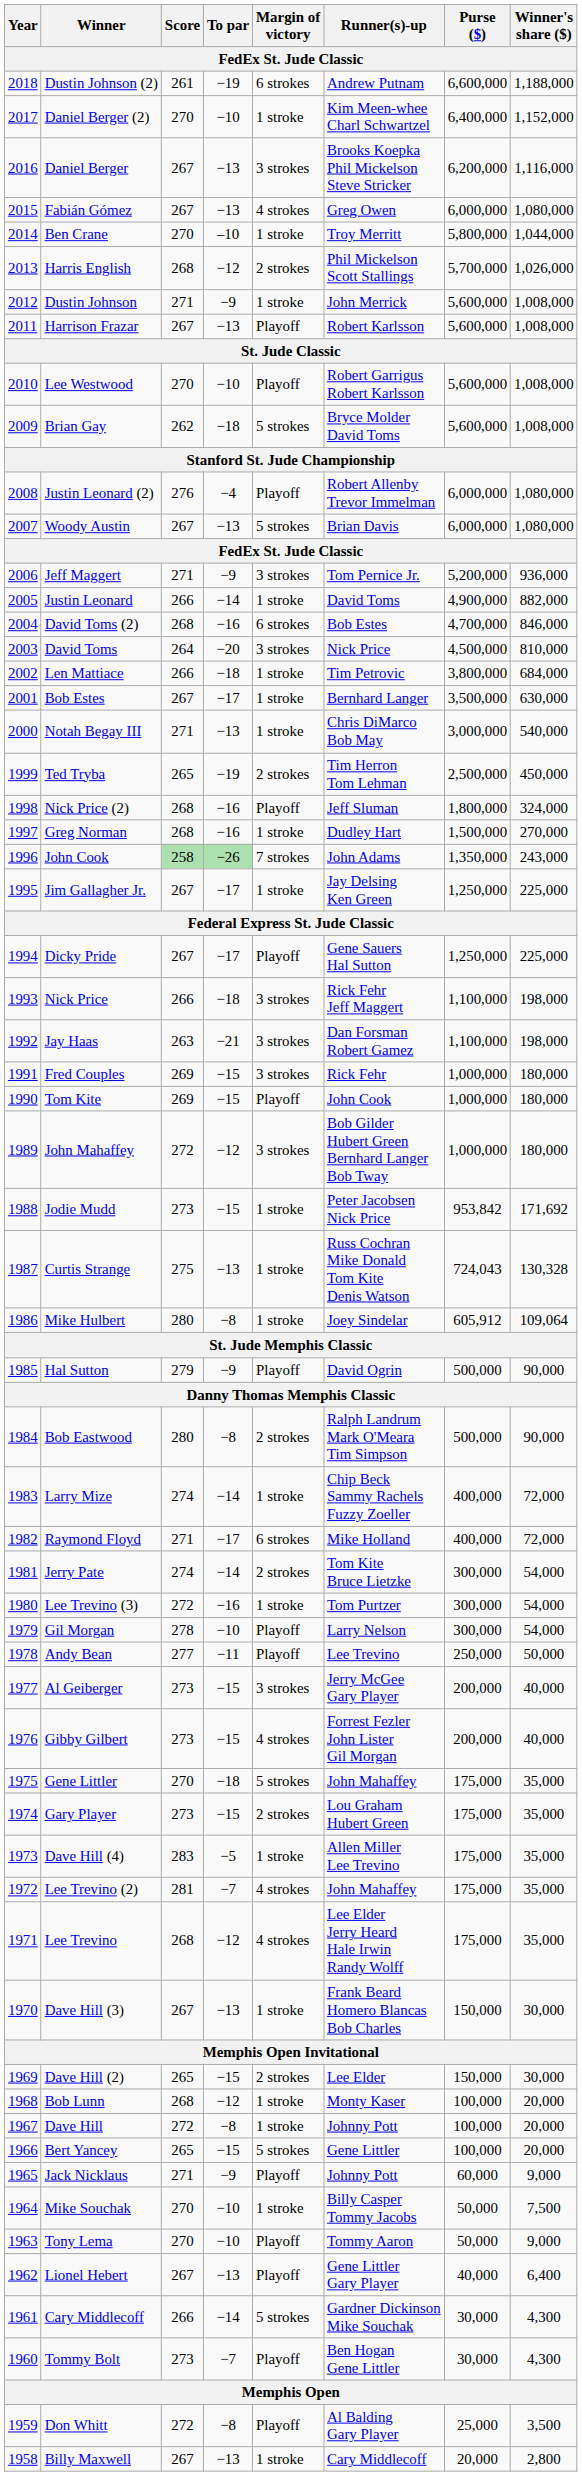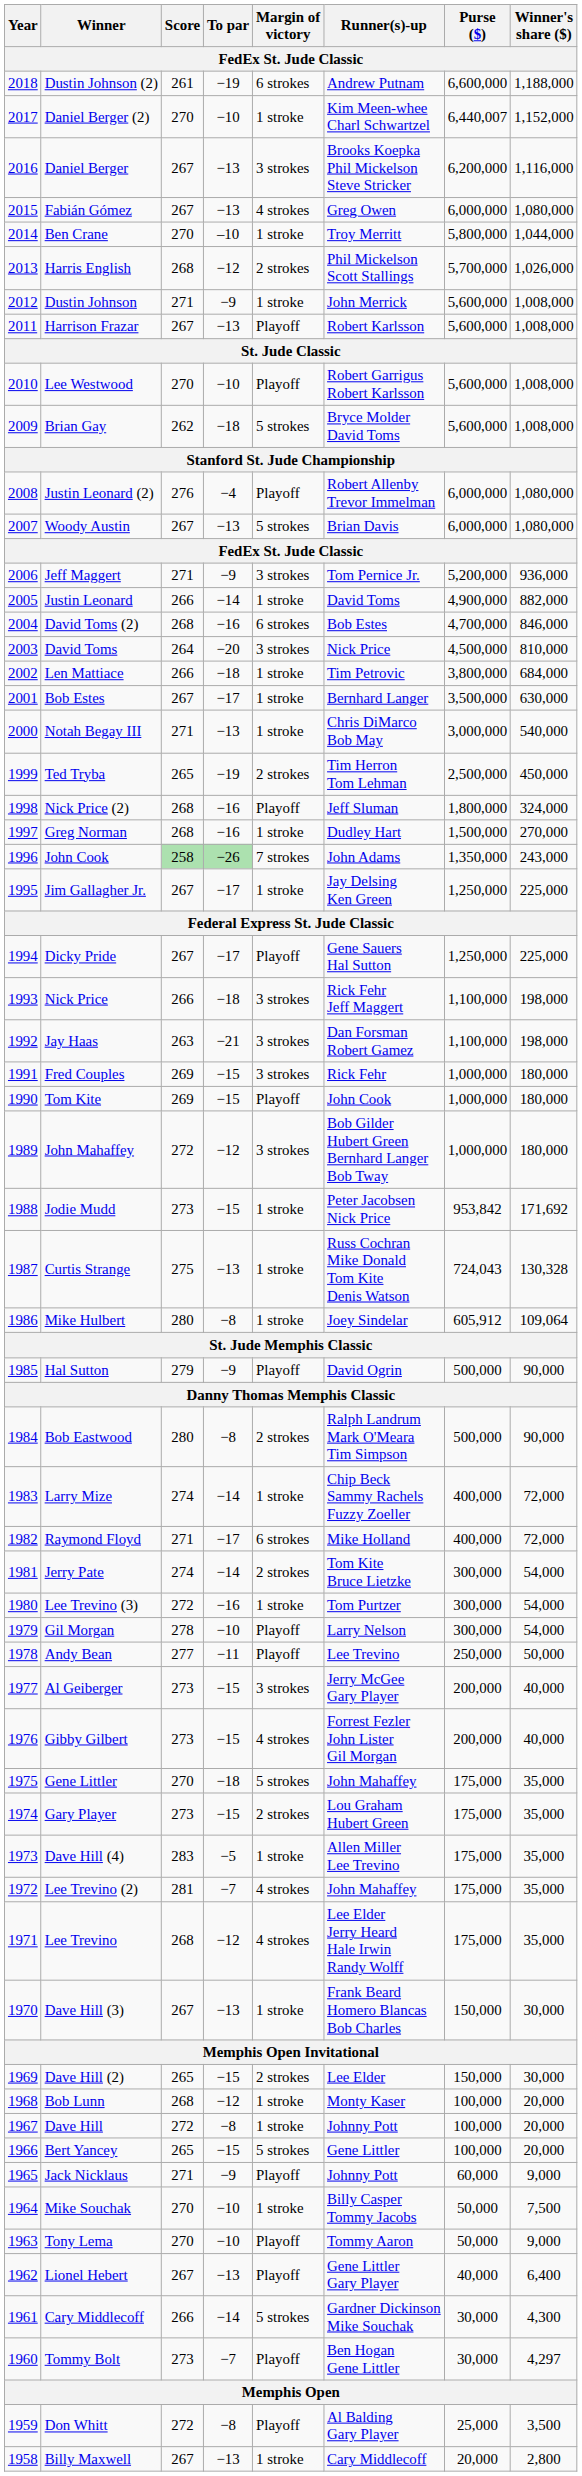Daniel Berger (2) | Purse ($): 6,400,000 -> 6,440,007
Tommy Bolt | Winner's share ($): 4,300 -> 4,297
